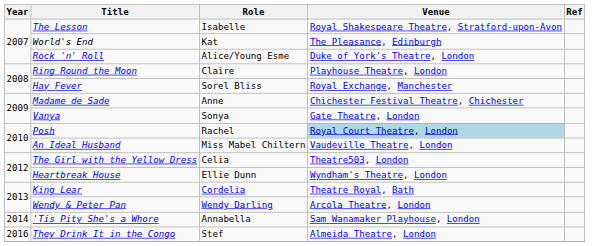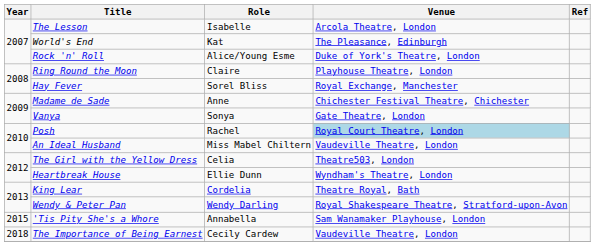The Lesson | Venue: Royal Shakespeare Theatre, Stratford-upon-Avon -> Arcola Theatre, London
Wendy & Peter Pan | Venue: Arcola Theatre, London -> Royal Shakespeare Theatre, Stratford-upon-Avon
'Tis Pity She's a Whore | Year: 2014 -> 2015
- row: 2016 | They Drink It in the Congo | Stef | Almeida Theatre, London
+ row: 2018 | The Importance of Being Earnest | Cecily Cardew | Vaudeville Theatre, London
